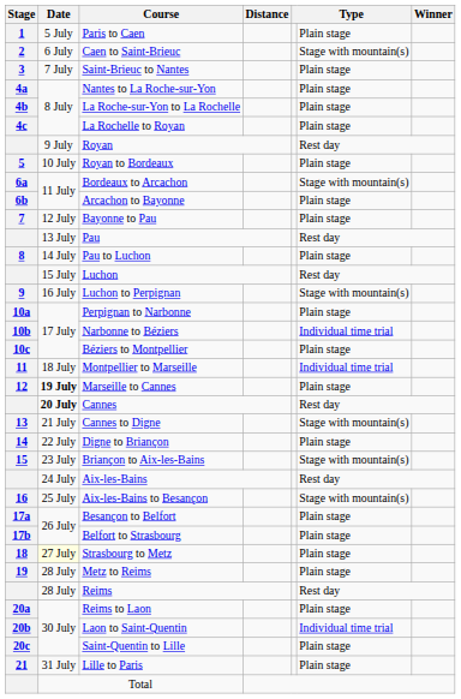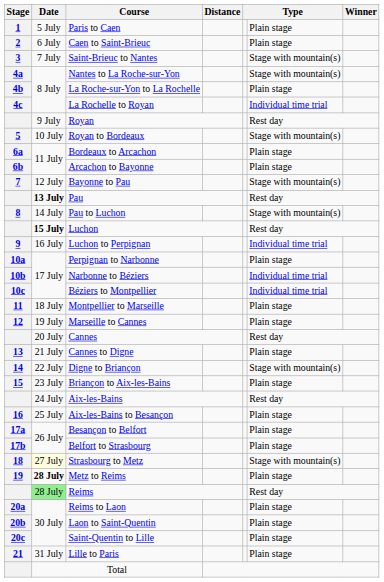Caen to Saint-Brieuc | column 6: Stage with mountain(s) -> Plain stage
Saint-Brieuc to Nantes | column 6: Plain stage -> Stage with mountain(s)
Nantes to La Roche-sur-Yon | column 6: Plain stage -> Stage with mountain(s)
La Rochelle to Royan | column 6: Plain stage -> Individual time trial
Royan to Bordeaux | column 6: Plain stage -> Stage with mountain(s)
Bordeaux to Arcachon | column 6: Stage with mountain(s) -> Plain stage
Bayonne to Pau | column 6: Plain stage -> Stage with mountain(s)
Pau | Date: normal -> bold
Pau to Luchon | column 6: Plain stage -> Stage with mountain(s)
Luchon | Date: normal -> bold
Luchon to Perpignan | column 6: Stage with mountain(s) -> Individual time trial
Béziers to Montpellier | column 6: Plain stage -> Individual time trial
Montpellier to Marseille | column 6: Individual time trial -> Plain stage
Marseille to Cannes | Date: bold -> normal
Cannes | Date: bold -> normal
Cannes to Digne | column 6: Stage with mountain(s) -> Plain stage
Digne to Briançon | column 6: Plain stage -> Stage with mountain(s)
Briançon to Aix-les-Bains | column 6: Stage with mountain(s) -> Plain stage
Aix-les-Bains to Besançon | column 6: Stage with mountain(s) -> Plain stage
Strasbourg to Metz | column 6: Plain stage -> Stage with mountain(s)
Metz to Reims | Date: normal -> bold
Reims | Date: no background -> lightgreen background
Laon to Saint-Quentin | column 6: Individual time trial -> Plain stage
